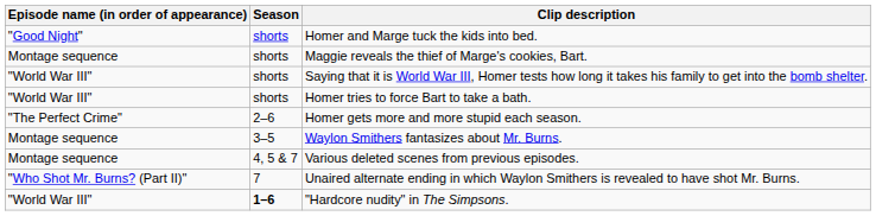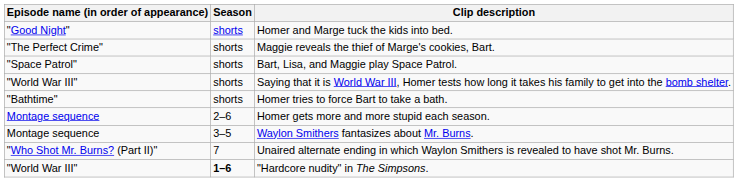Maggie reveals the thief of Marge's cookies, Bart. | Episode name (in order of appearance): Montage sequence -> "The Perfect Crime"
+ row: "Space Patrol" | shorts | Bart, Lisa, and Maggie play Space Patrol.
Homer tries to force Bart to take a bath. | Episode name (in order of appearance): "World War III" -> "Bathtime"
Homer gets more and more stupid each season. | Episode name (in order of appearance): "The Perfect Crime" -> Montage sequence
- row: Montage sequence | 4, 5 & 7 | Various deleted scenes from previous episodes.
